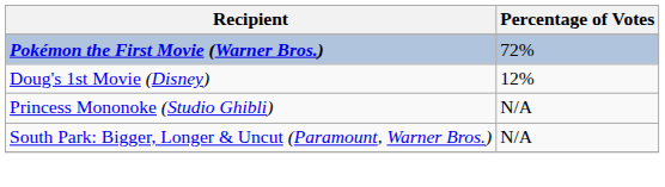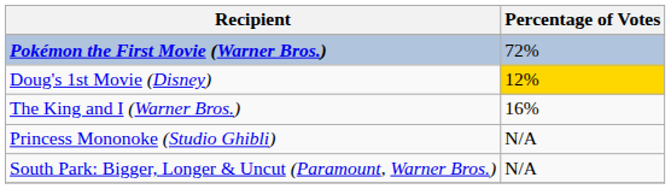Doug's 1st Movie (Disney) | Percentage of Votes: no background -> gold background
+ row: The King and I (Warner Bros.) | 16%
